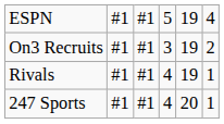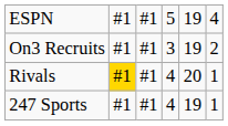Rivals | column 2: no background -> gold background
Rivals | column 5: 19 -> 20
247 Sports | column 5: 20 -> 19
